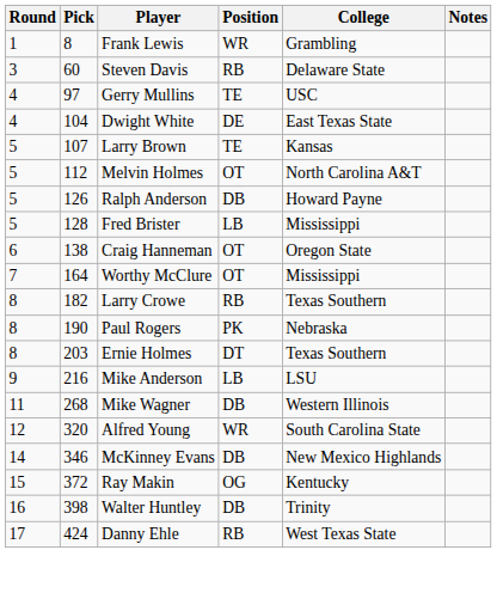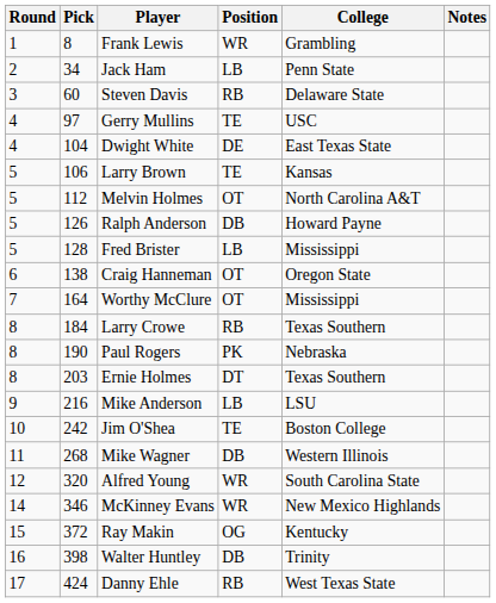+ row: 2 | 34 | Jack Ham | LB | Penn State
Larry Brown | Pick: 107 -> 106
Larry Crowe | Pick: 182 -> 184
+ row: 10 | 242 | Jim O'Shea | TE | Boston College
McKinney Evans | Position: DB -> WR
